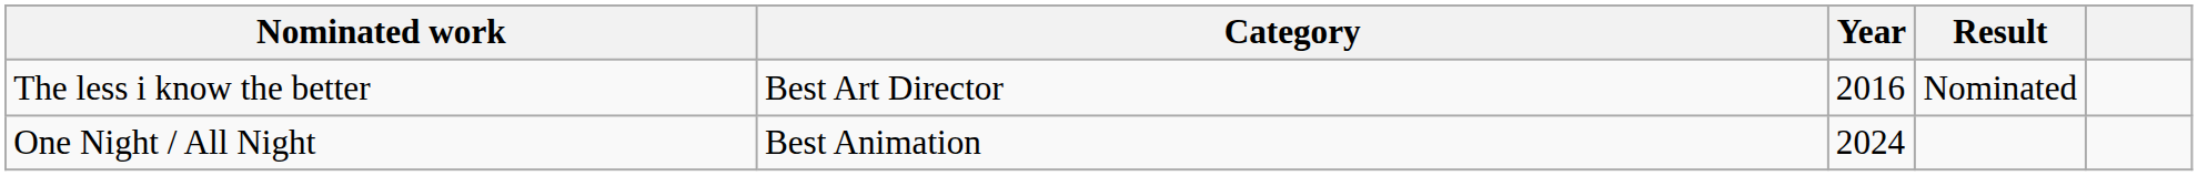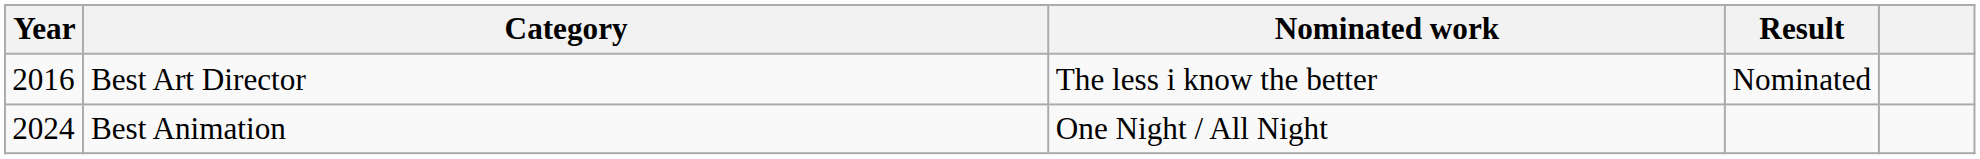columns swapped: Year <-> Nominated work
